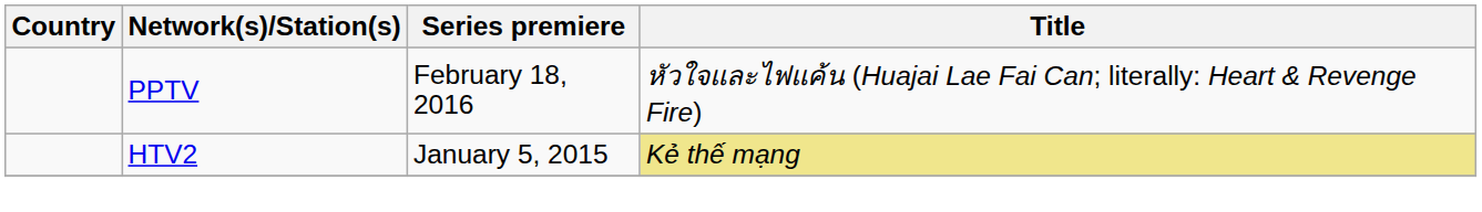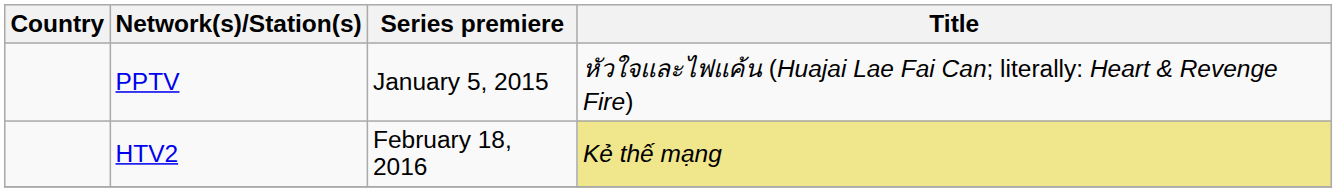PPTV | Series premiere: February 18, 2016 -> January 5, 2015
HTV2 | Series premiere: January 5, 2015 -> February 18, 2016
